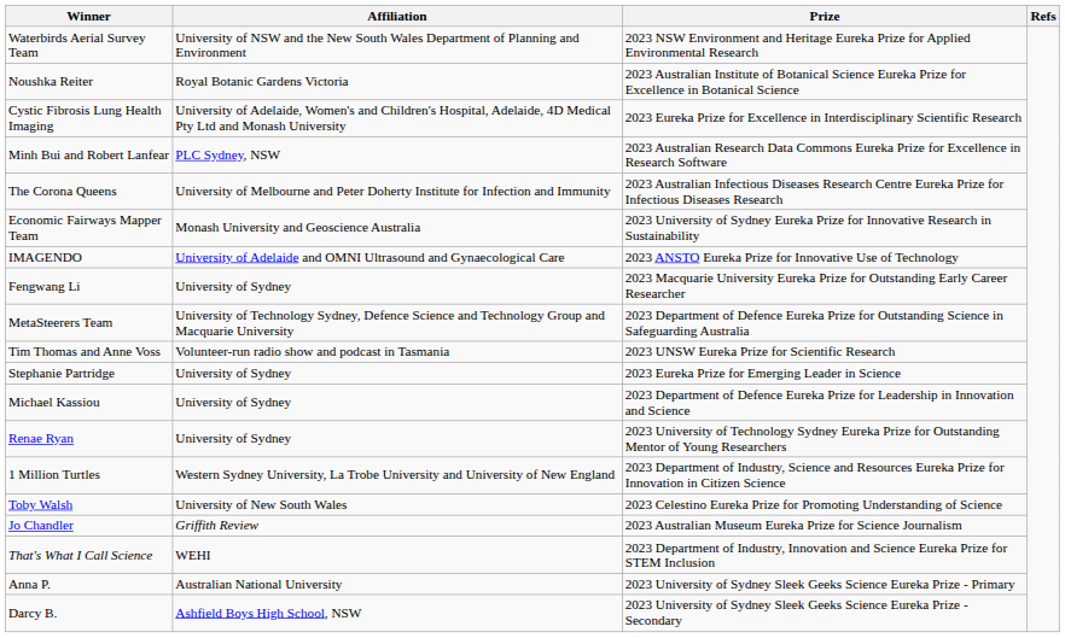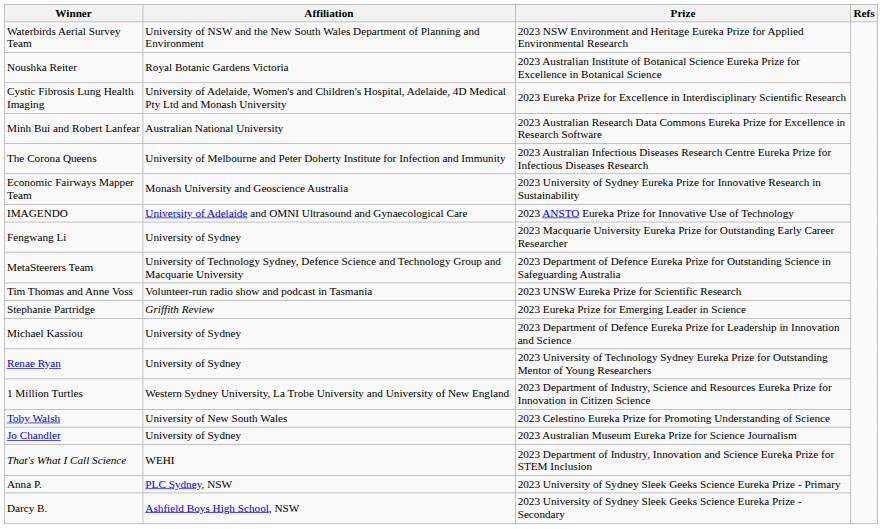Minh Bui and Robert Lanfear | Affiliation: PLC Sydney, NSW -> Australian National University
Stephanie Partridge | Affiliation: University of Sydney -> Griffith Review
Jo Chandler | Affiliation: Griffith Review -> University of Sydney
Anna P. | Affiliation: Australian National University -> PLC Sydney, NSW
